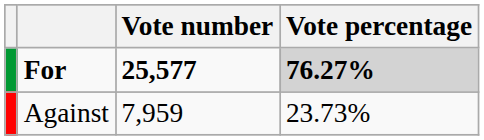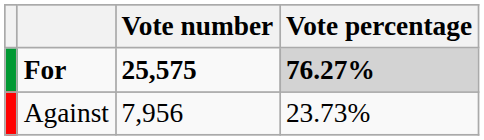For | Vote number: 25,577 -> 25,575
Against | Vote number: 7,959 -> 7,956
